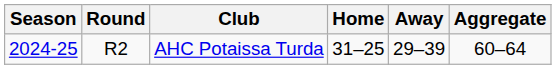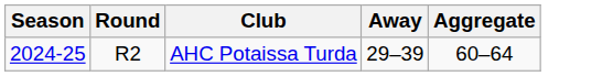- column: Home | 31–25
